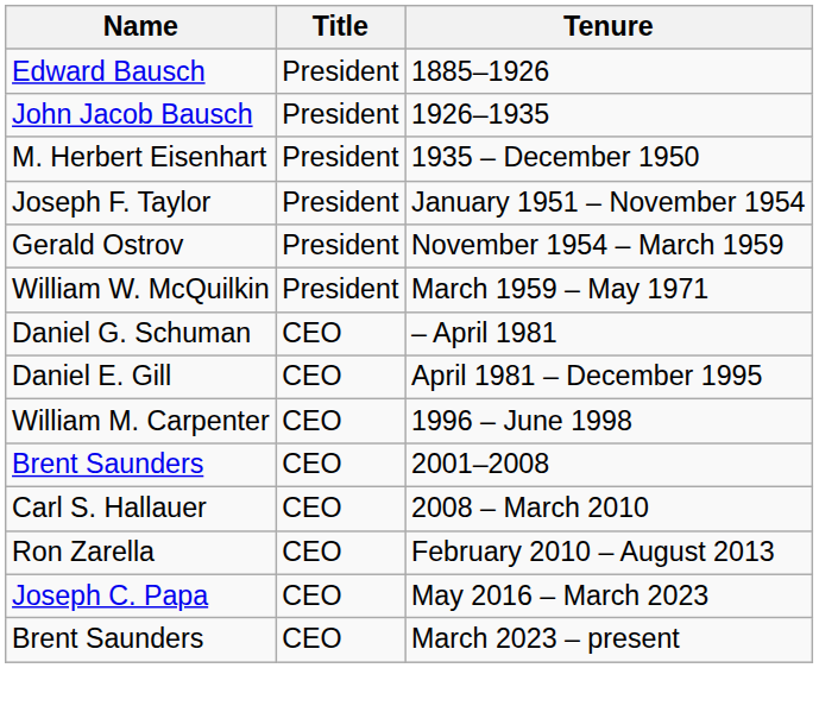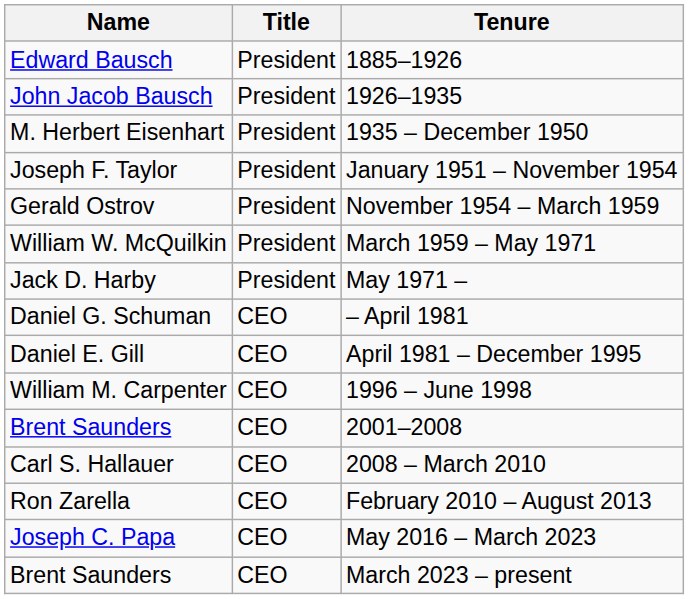+ row: Jack D. Harby | President | May 1971 –
